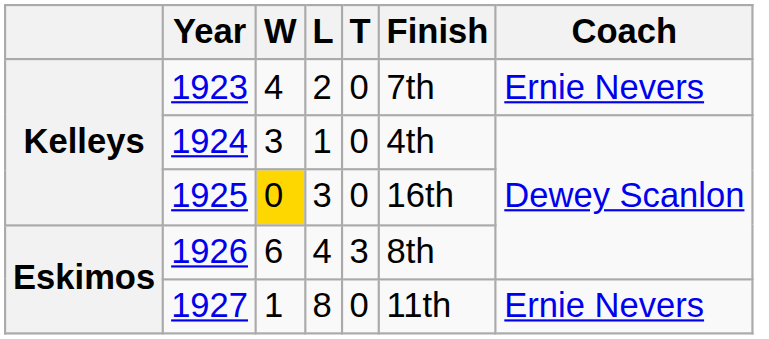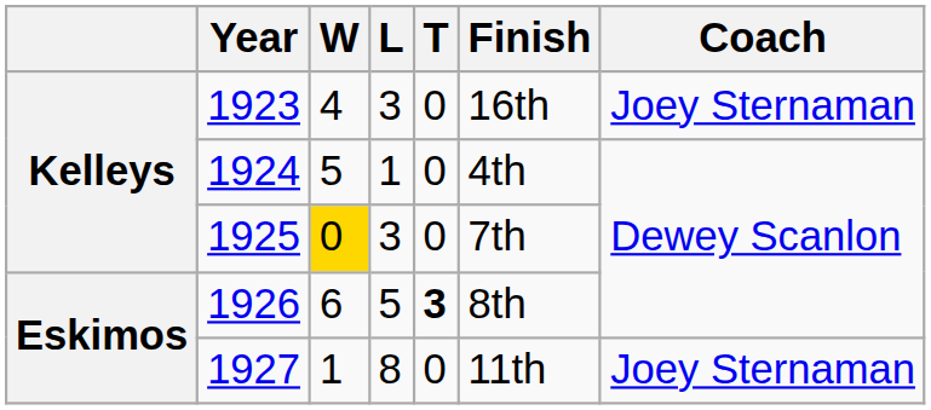1923 | L: 2 -> 3
1923 | Finish: 7th -> 16th
1923 | Coach: Ernie Nevers -> Joey Sternaman
1924 | W: 3 -> 5
1925 | Finish: 16th -> 7th
1926 | L: 4 -> 5
1926 | T: normal -> bold
1927 | Coach: Ernie Nevers -> Joey Sternaman
